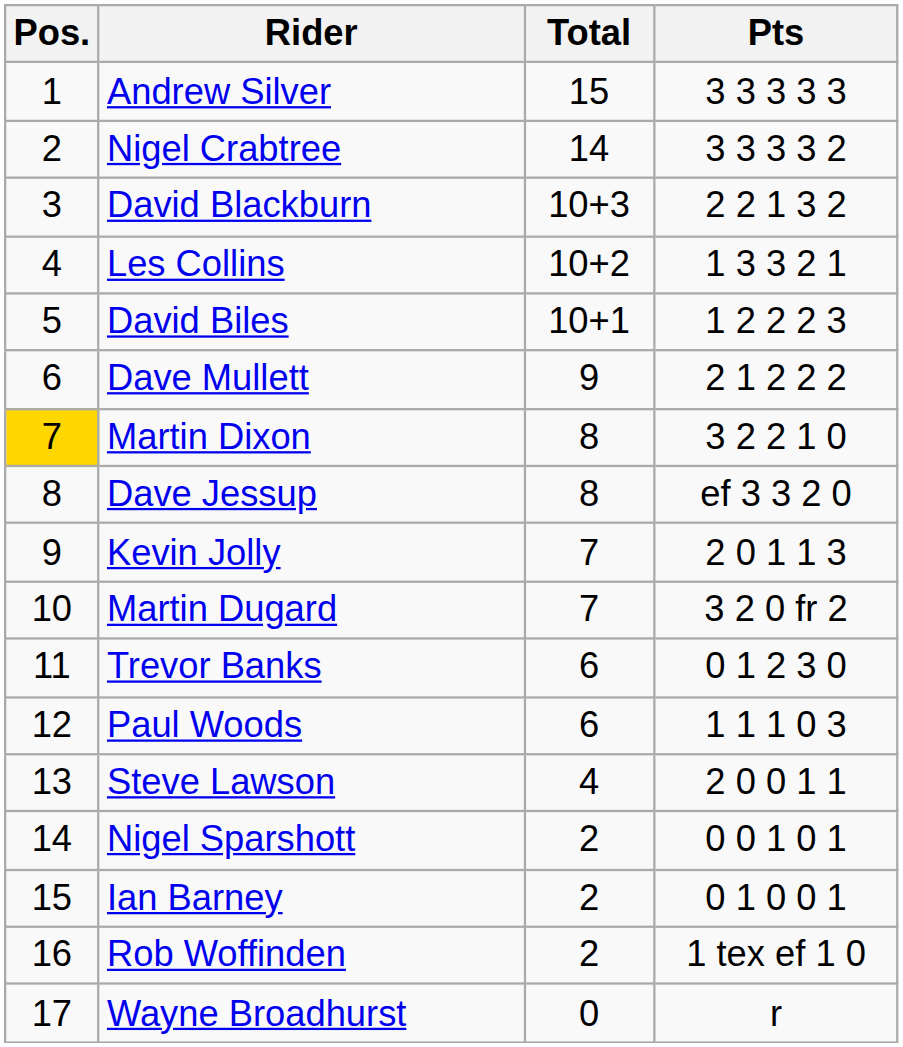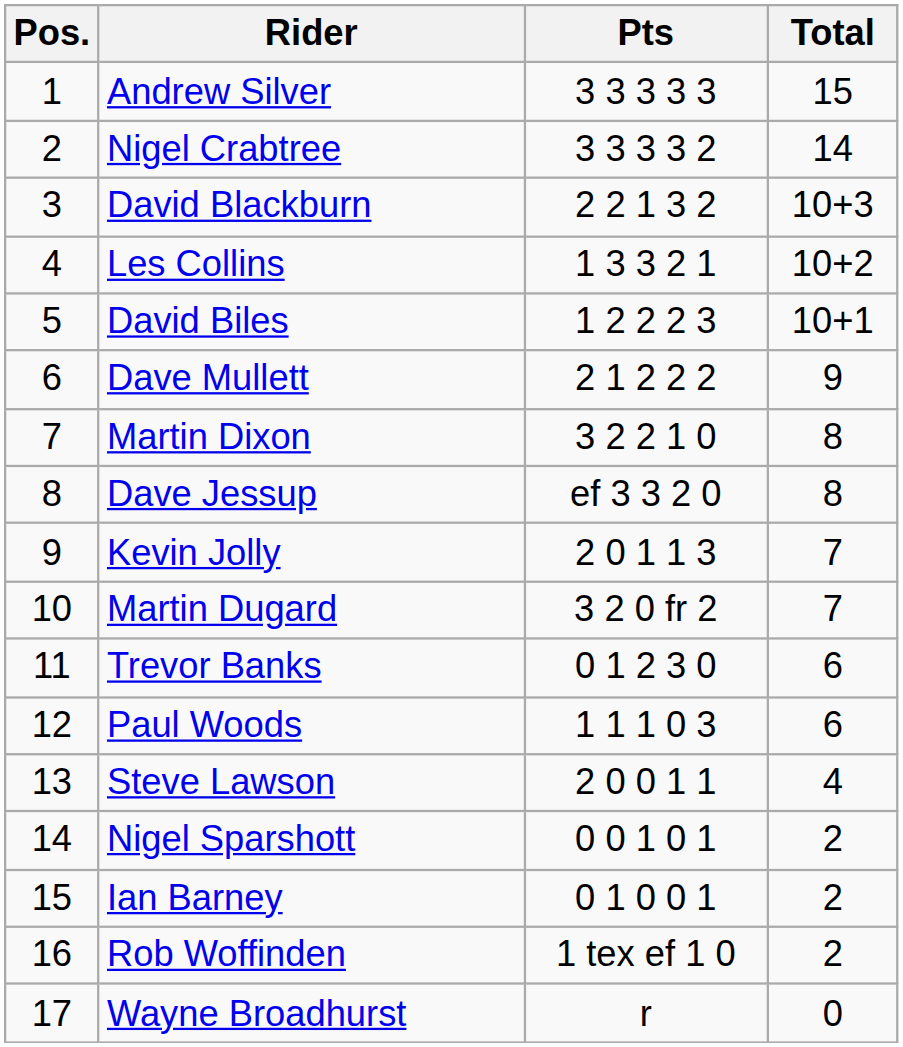columns swapped: Pts <-> Total
Martin Dixon | Pos.: gold background -> no background
